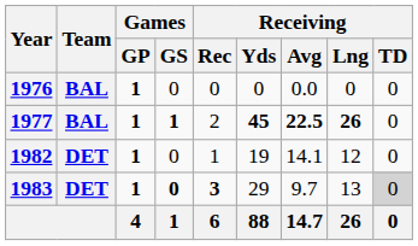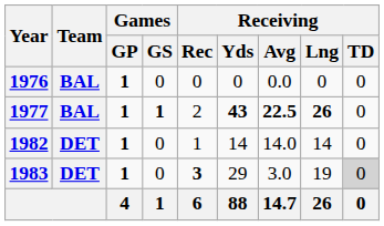1977 | Receiving / Yds: 45 -> 43
1982 | Receiving / Yds: 19 -> 14
1982 | Receiving / Avg: 14.1 -> 14.0
1982 | Receiving / Lng: 12 -> 14
1983 | Games / GS: bold -> normal
1983 | Receiving / Avg: 9.7 -> 3.0
1983 | Receiving / Lng: 13 -> 19
